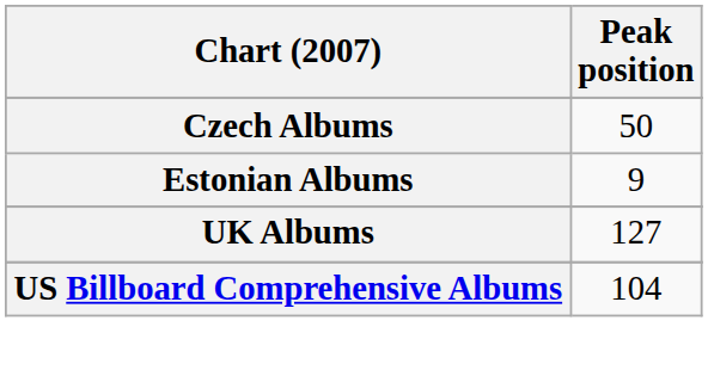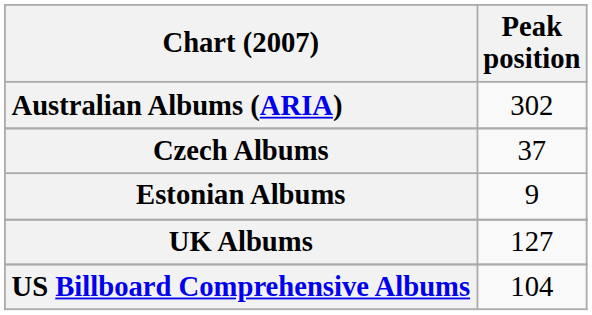+ row: Australian Albums (ARIA) | 302
Czech Albums | Peak position: 50 -> 37
